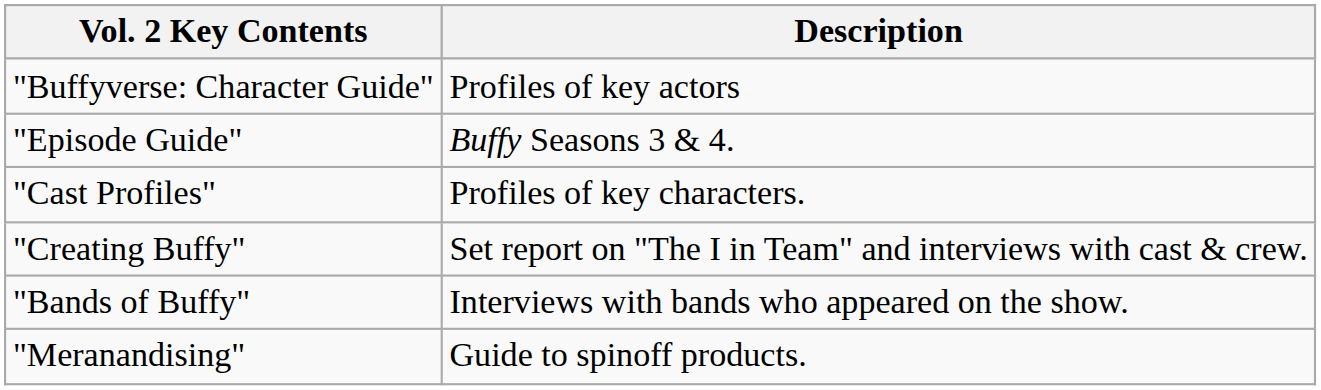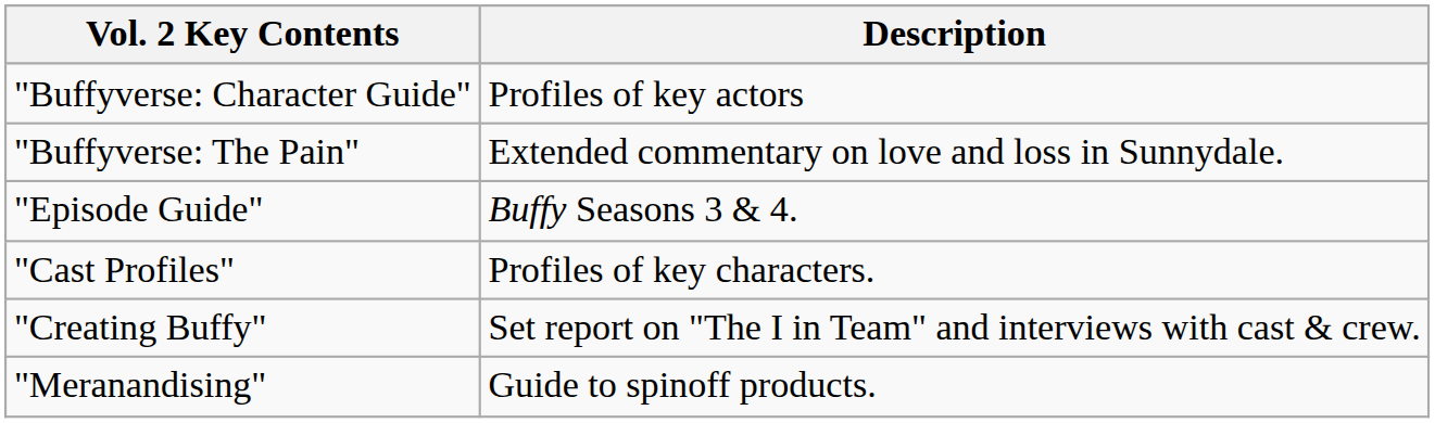+ row: "Buffyverse: The Pain" | Extended commentary on love and loss in Sunnydale.
- row: "Bands of Buffy" | Interviews with bands who appeared on the show.
